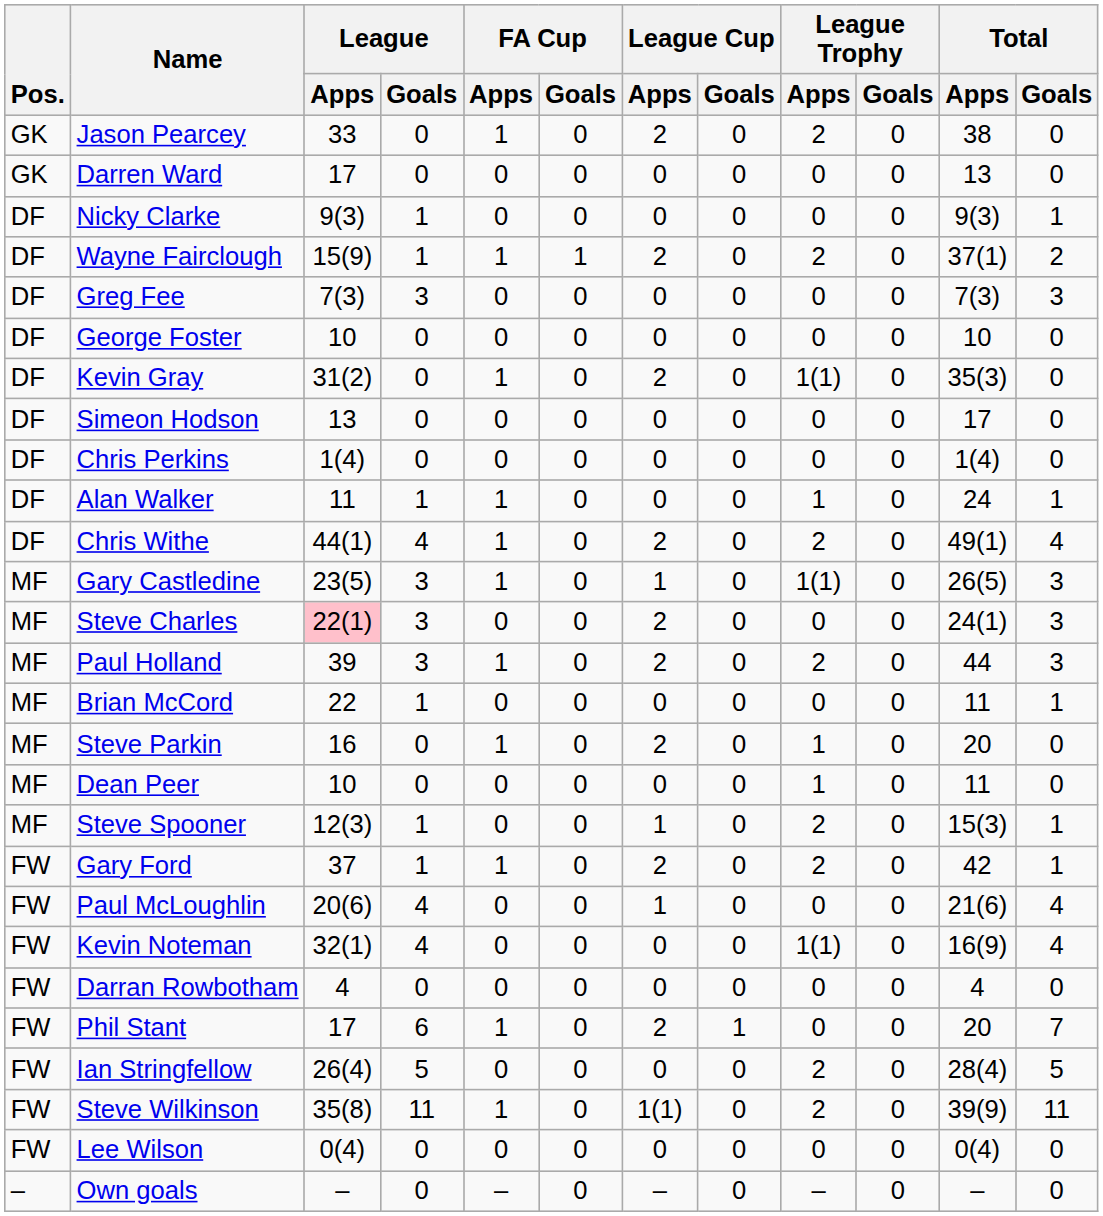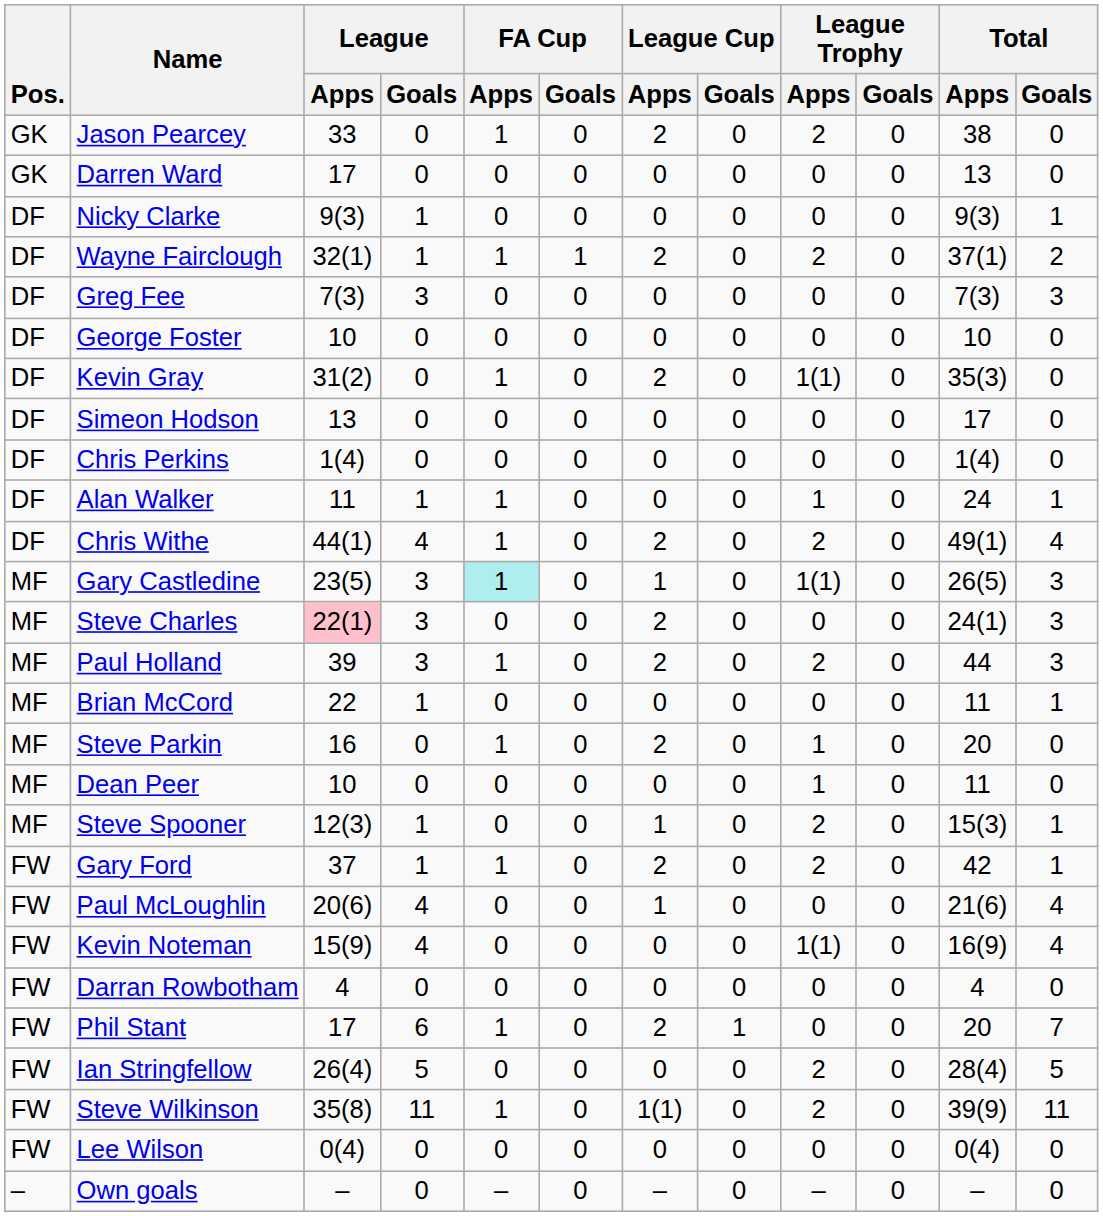Wayne Fairclough | League / Apps: 15(9) -> 32(1)
Gary Castledine | FA Cup / Apps: no background -> paleturquoise background
Kevin Noteman | League / Apps: 32(1) -> 15(9)
